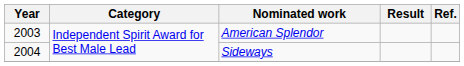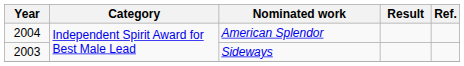American Splendor | Year: 2003 -> 2004
Sideways | Year: 2004 -> 2003
